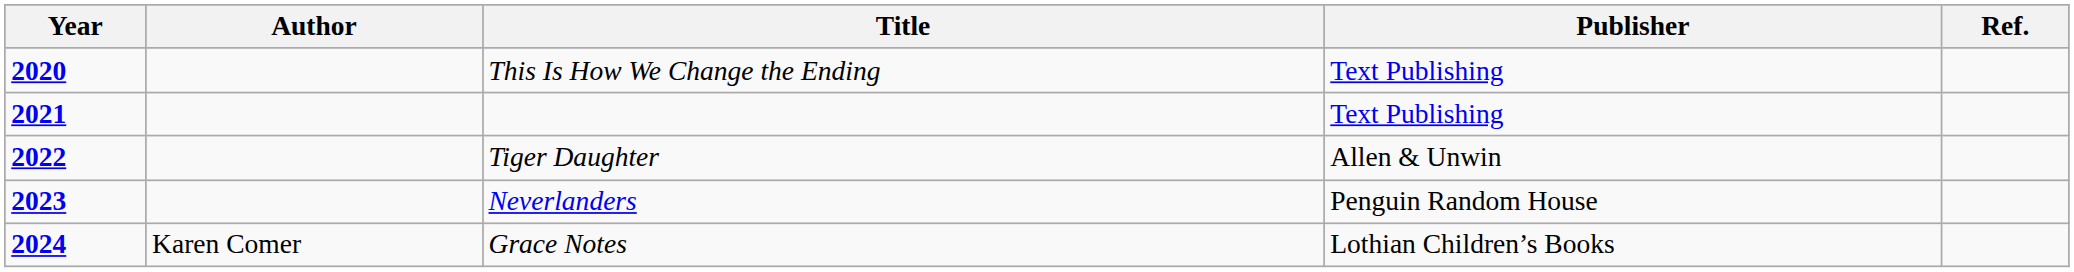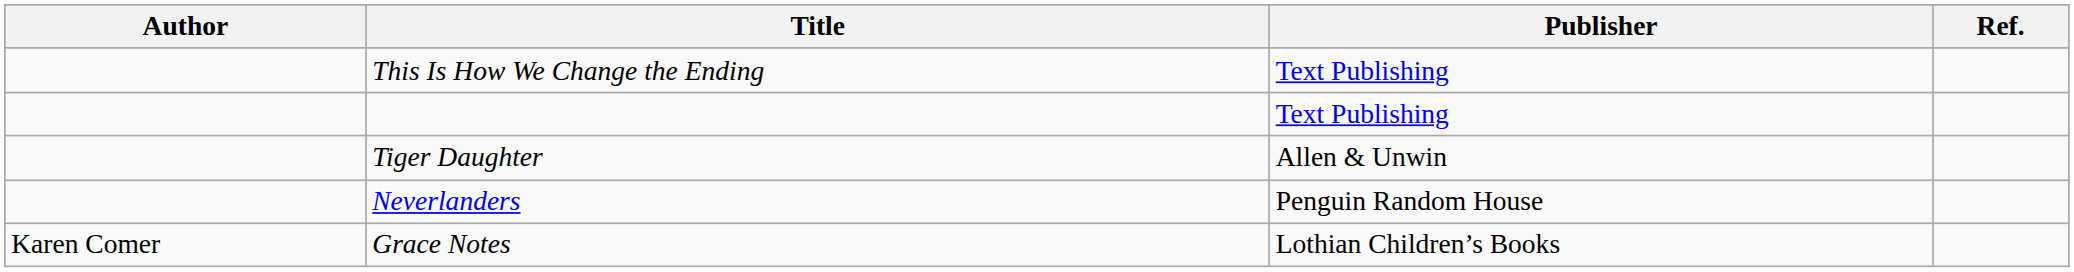- column: Year | 2020 | 2021 | 2022 | 2023 | 2024
